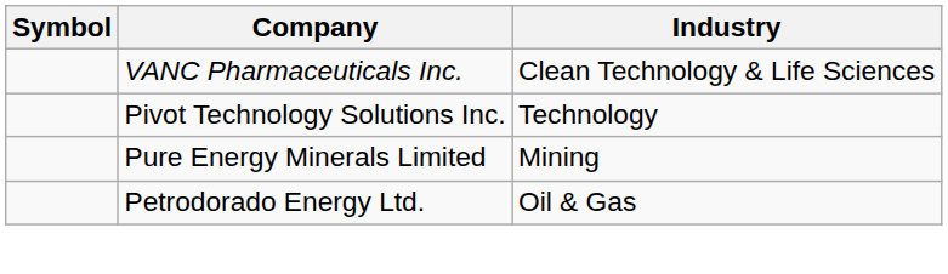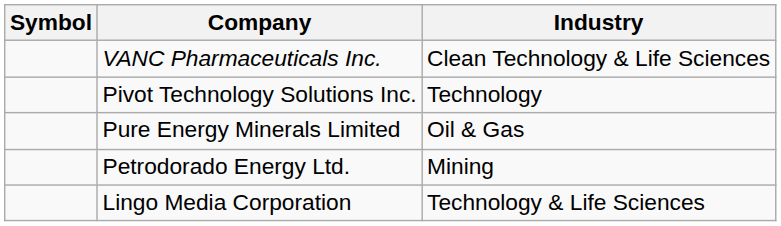Pure Energy Minerals Limited | Industry: Mining -> Oil & Gas
Petrodorado Energy Ltd. | Industry: Oil & Gas -> Mining
+ row: Lingo Media Corporation | Technology & Life Sciences
